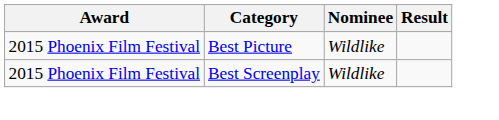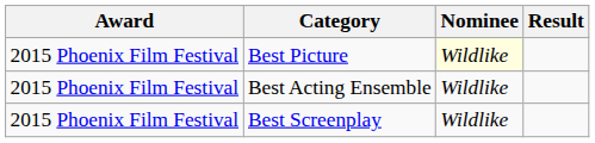Best Picture | Nominee: no background -> lightyellow background
+ row: 2015 Phoenix Film Festival | Best Acting Ensemble | Wildlike
